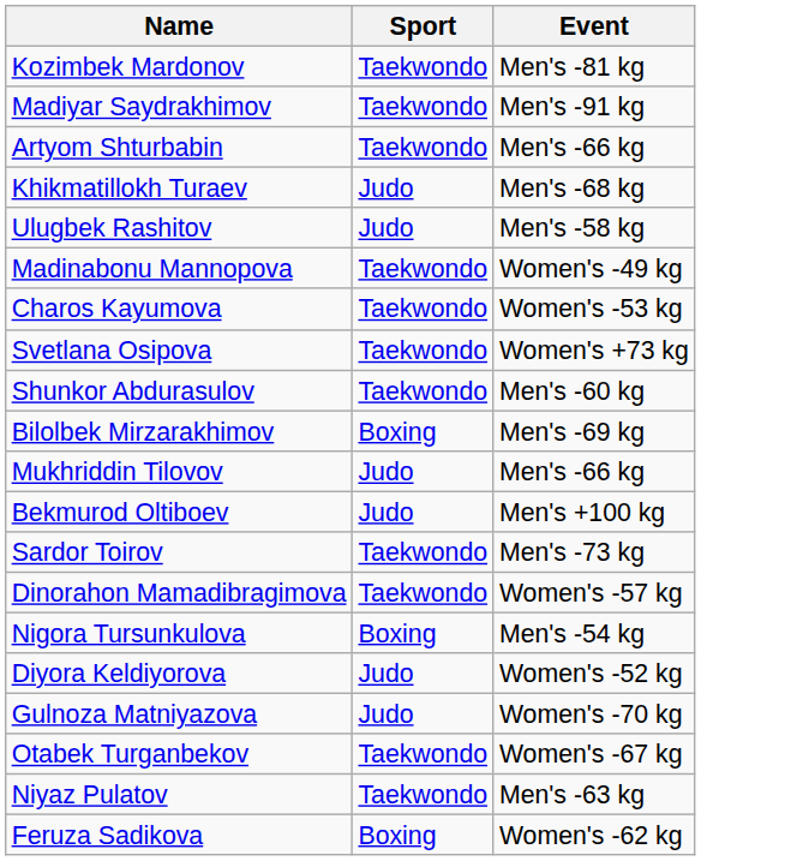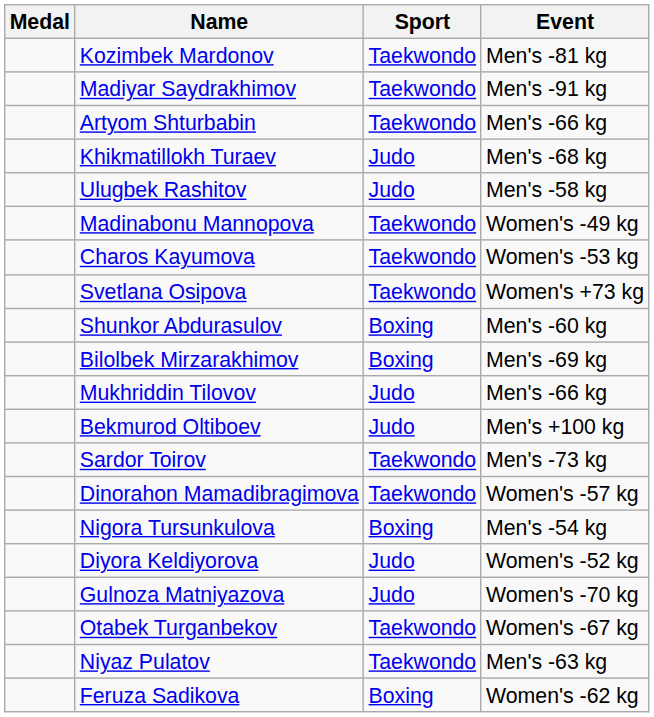+ column: Medal
Shunkor Abdurasulov | Sport: Taekwondo -> Boxing
